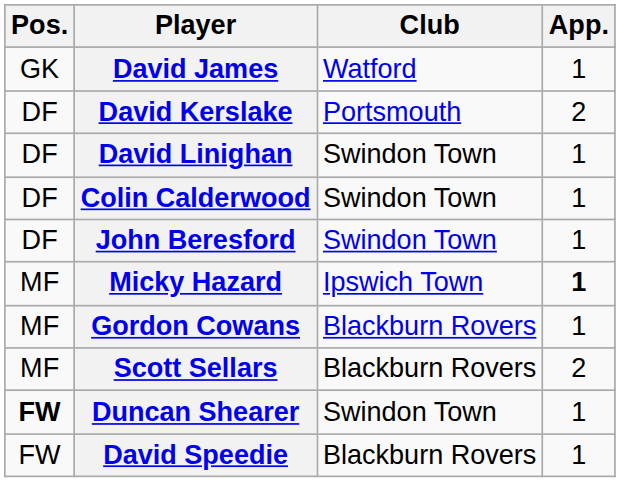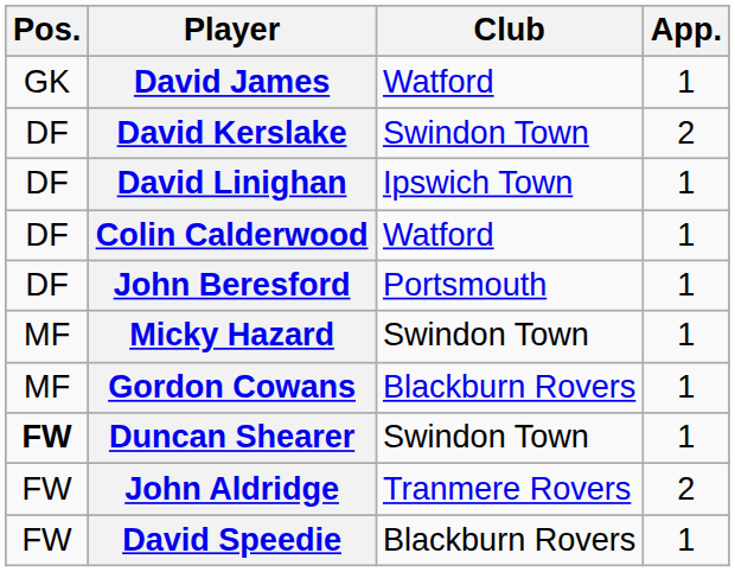David Kerslake | Club: Portsmouth -> Swindon Town
David Linighan | Club: Swindon Town -> Ipswich Town
Colin Calderwood | Club: Swindon Town -> Watford
John Beresford | Club: Swindon Town -> Portsmouth
Micky Hazard | Club: Ipswich Town -> Swindon Town
Micky Hazard | App.: bold -> normal
- row: MF | Scott Sellars | Blackburn Rovers | 2
+ row: FW | John Aldridge | Tranmere Rovers | 2
